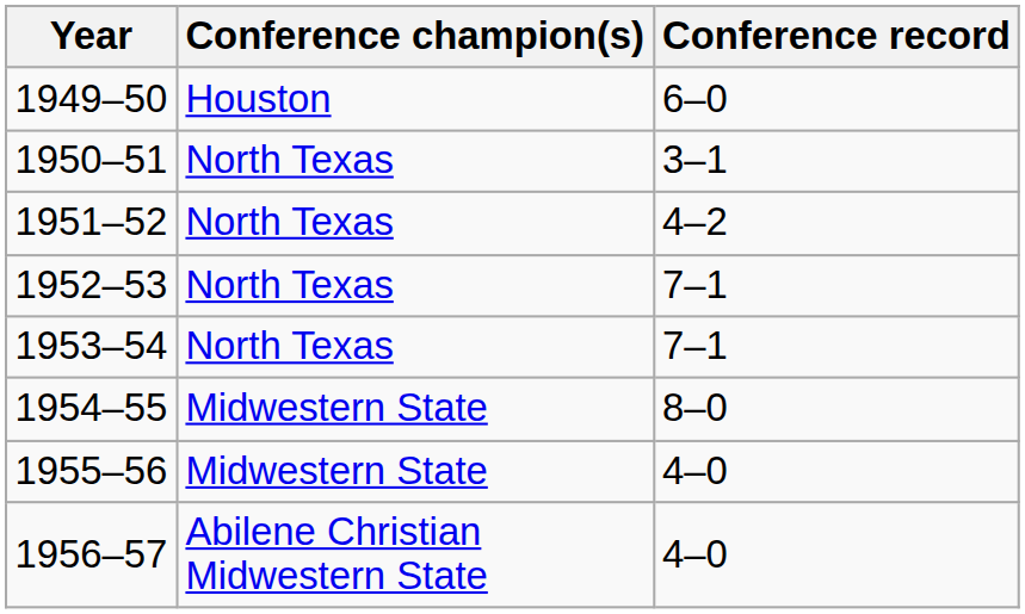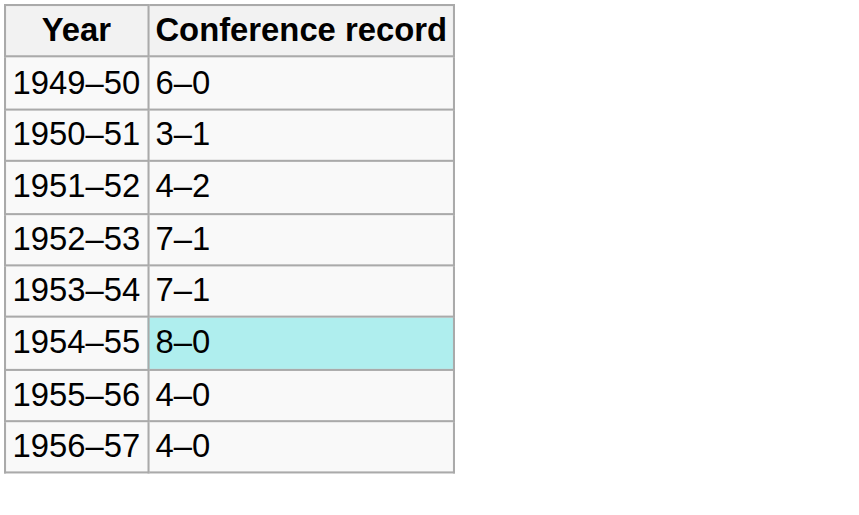- column: Conference champion(s) | Houston | North Texas | North Texas | North Texas | North Texas | Midwestern State | Midwestern State | Abilene Christian Midwestern State
1954–55 | Conference record: no background -> paleturquoise background
